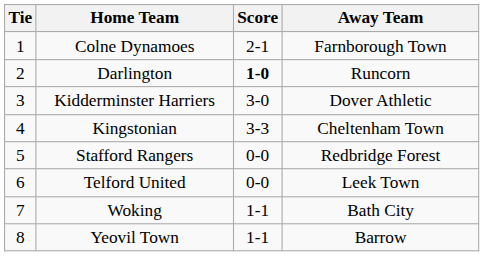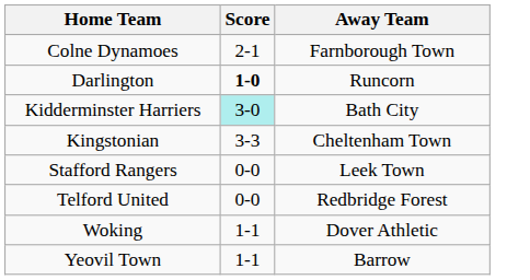- column: Tie | 1 | 2 | 3 | 4 | 5 | 6 | 7 | 8
Kidderminster Harriers | Score: no background -> paleturquoise background
Kidderminster Harriers | Away Team: Dover Athletic -> Bath City
Stafford Rangers | Away Team: Redbridge Forest -> Leek Town
Telford United | Away Team: Leek Town -> Redbridge Forest
Woking | Away Team: Bath City -> Dover Athletic
